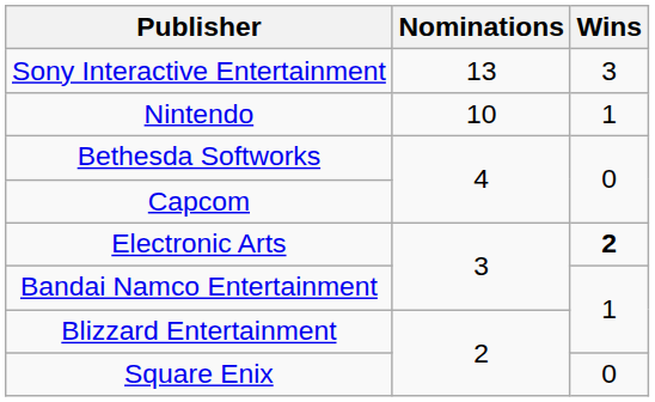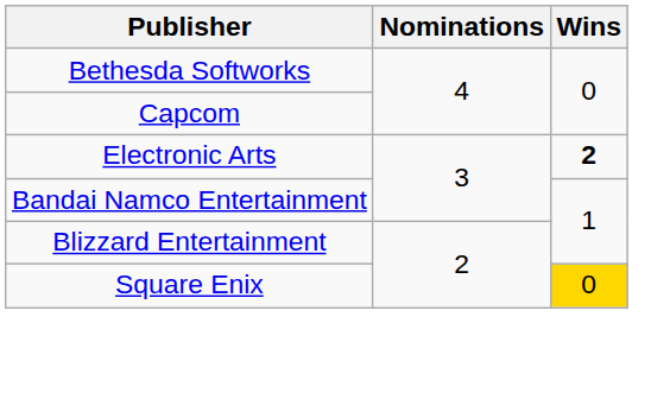- row: Sony Interactive Entertainment | 13 | 3
- row: Nintendo | 10 | 1
Square Enix | Wins: no background -> gold background
